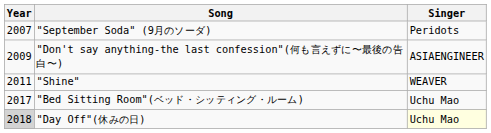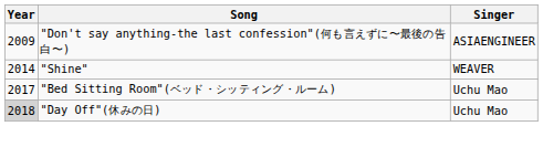- row: 2007 | "September Soda" (9月のソーダ) | Peridots
"Shine" | Year: 2011 -> 2014
"Day Off"(休みの日) | Singer: lightyellow background -> no background
